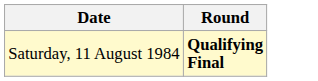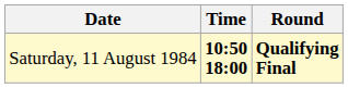+ column: Time | 10:50 18:00
